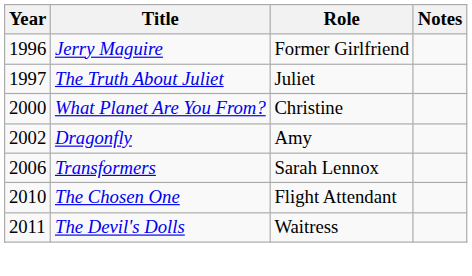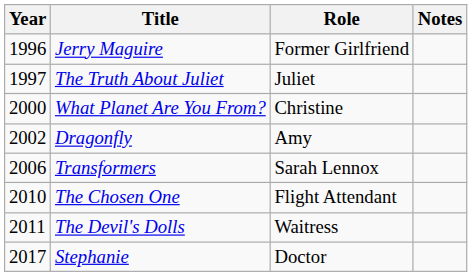+ row: 2017 | Stephanie | Doctor
